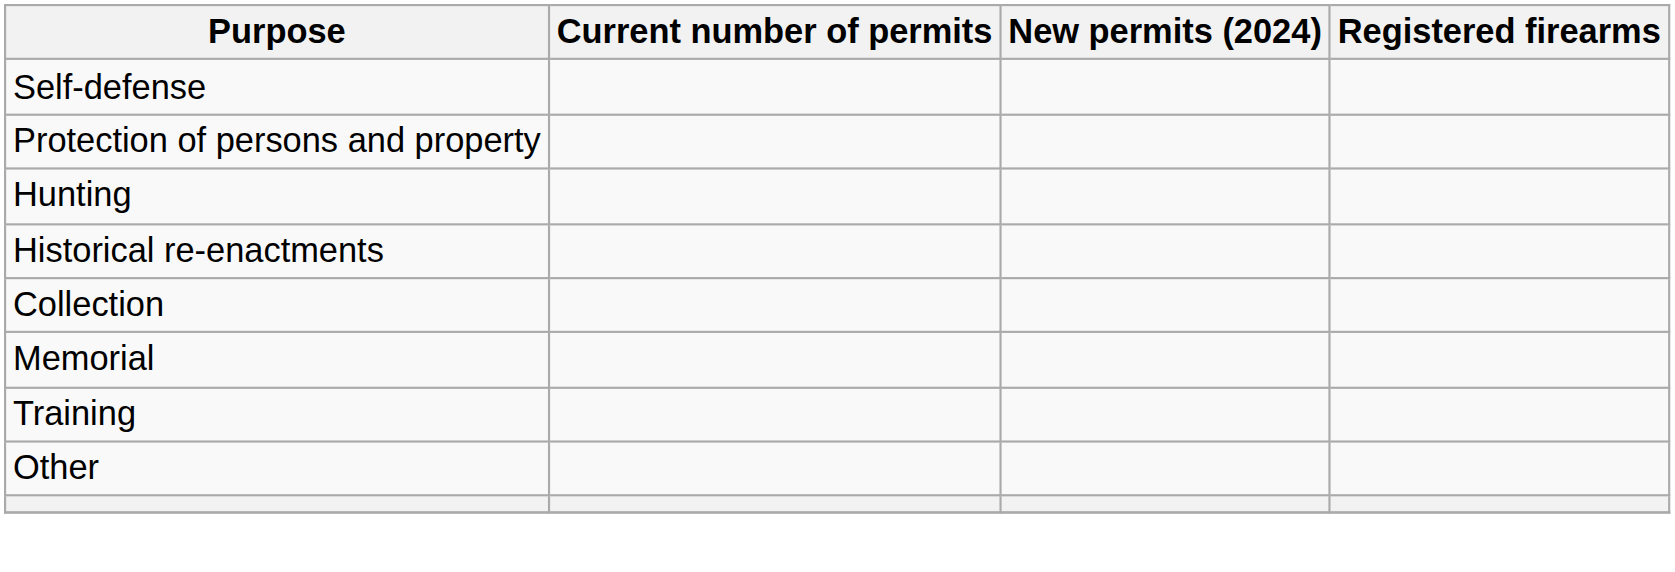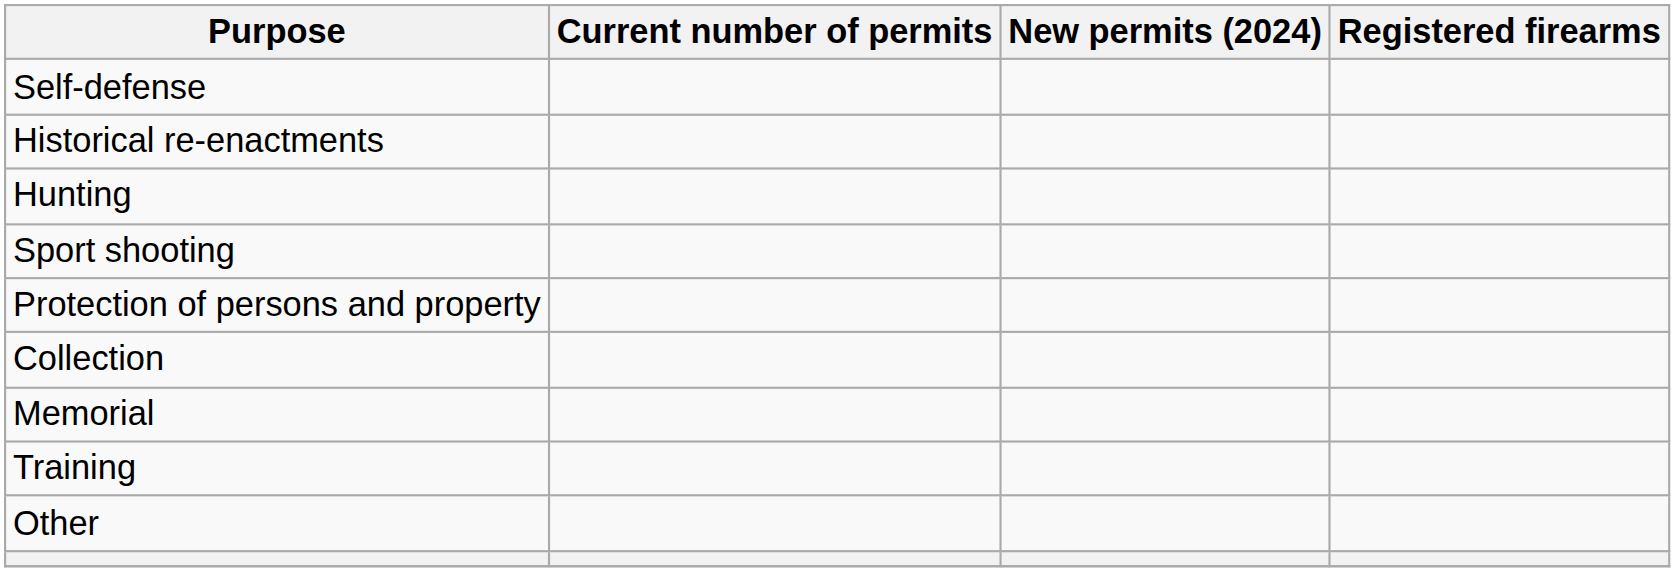rows swapped: Protection of persons and property <-> Historical re-enactments
+ row: Sport shooting
